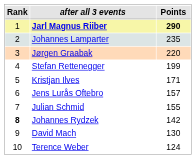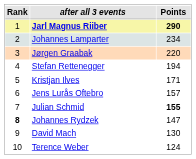Johannes Lamparter | Points: 235 -> 234
Stefan Rettenegger | Points: 199 -> 194
Julian Schmid | Points: normal -> bold
Johannes Rydzek | Points: 142 -> 147
